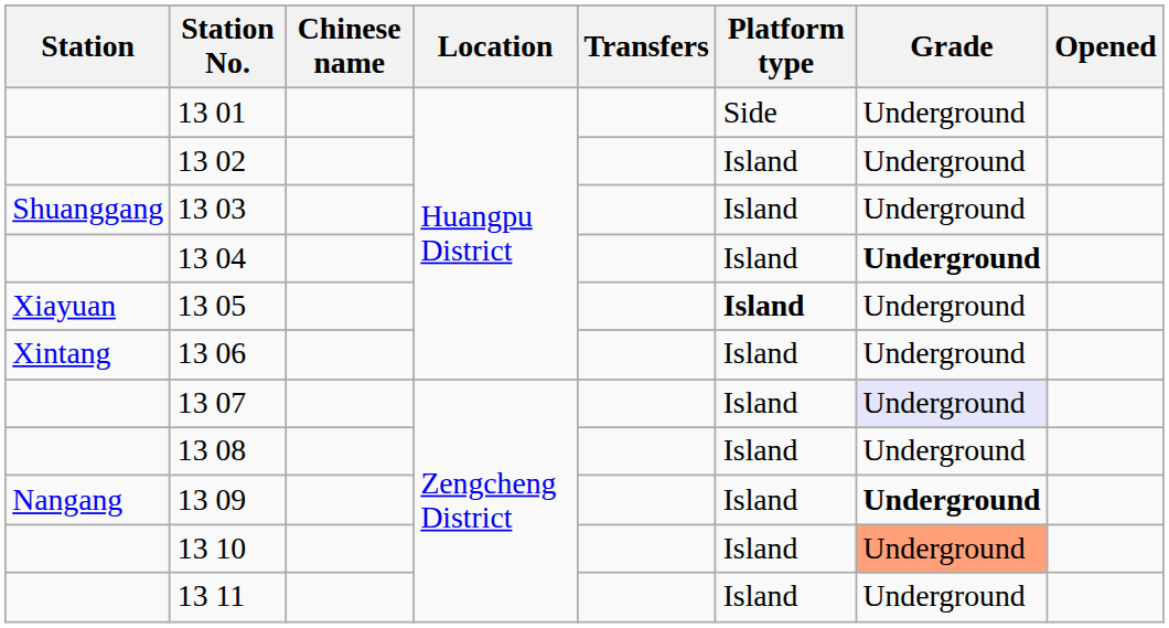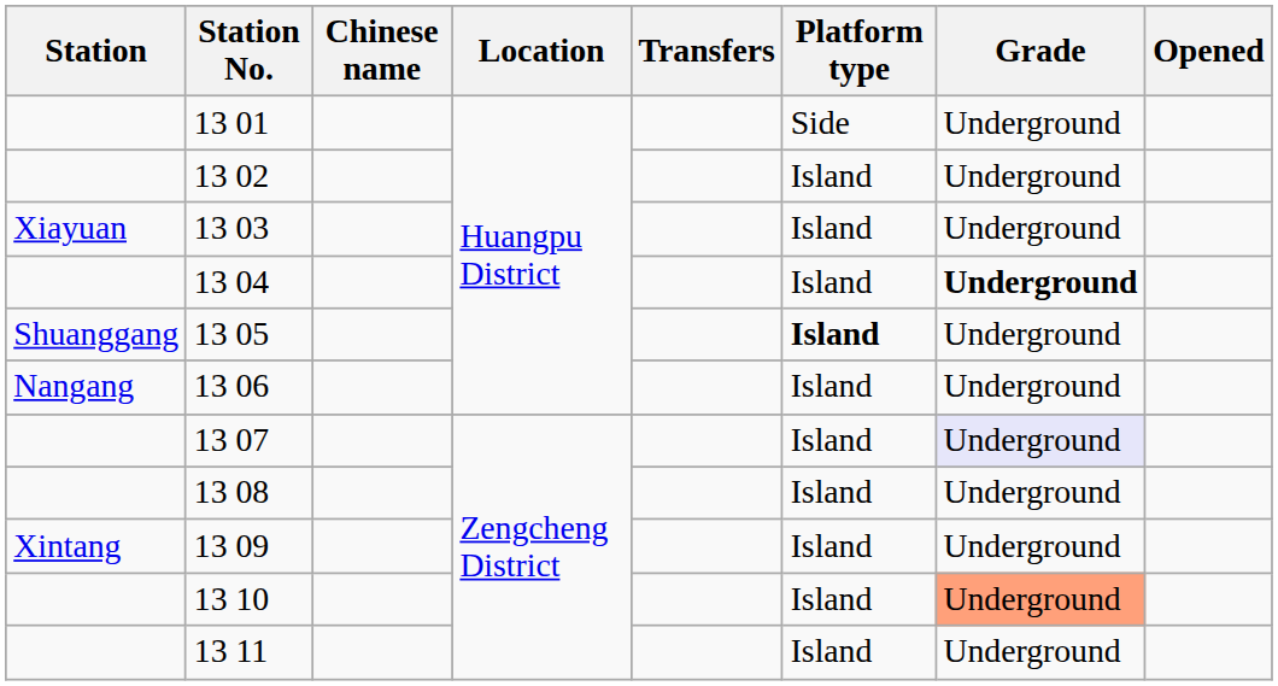13 03 | Station: Shuanggang -> Xiayuan
13 05 | Station: Xiayuan -> Shuanggang
13 06 | Station: Xintang -> Nangang
13 09 | Station: Nangang -> Xintang
13 09 | Grade: bold -> normal
